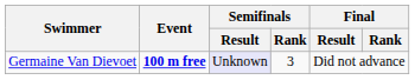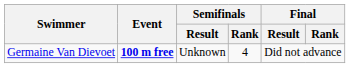Germaine Van Dievoet | Semifinals / Result: lavender background -> no background
Germaine Van Dievoet | Semifinals / Rank: 3 -> 4
